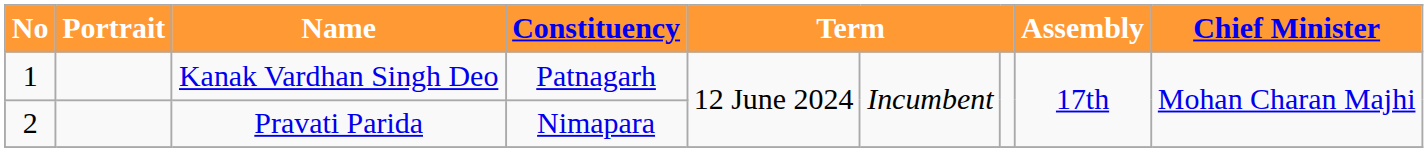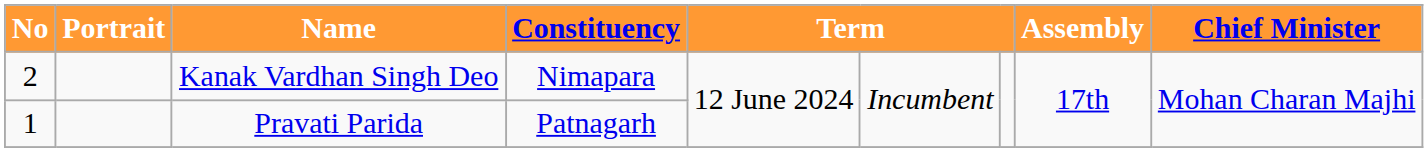Kanak Vardhan Singh Deo | No: 1 -> 2
Kanak Vardhan Singh Deo | Constituency: Patnagarh -> Nimapara
Pravati Parida | No: 2 -> 1
Pravati Parida | Constituency: Nimapara -> Patnagarh
